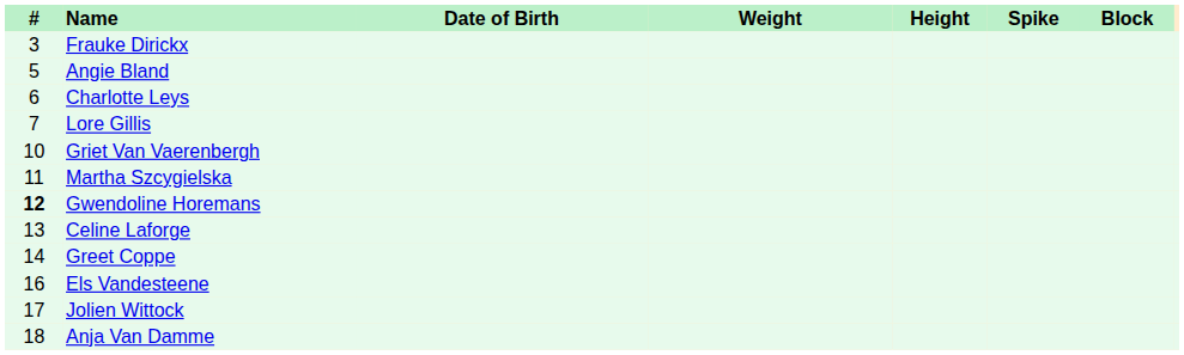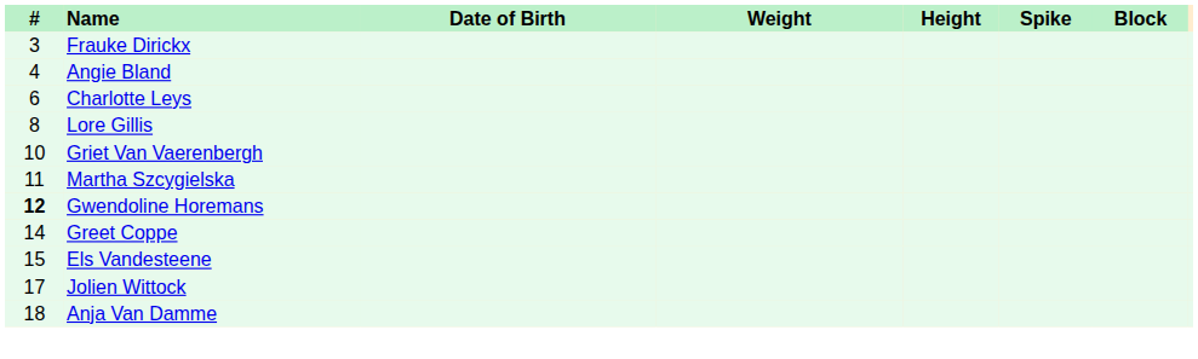Angie Bland | #: 5 -> 4
Lore Gillis | #: 7 -> 8
- row: 13 | Celine Laforge
Els Vandesteene | #: 16 -> 15
